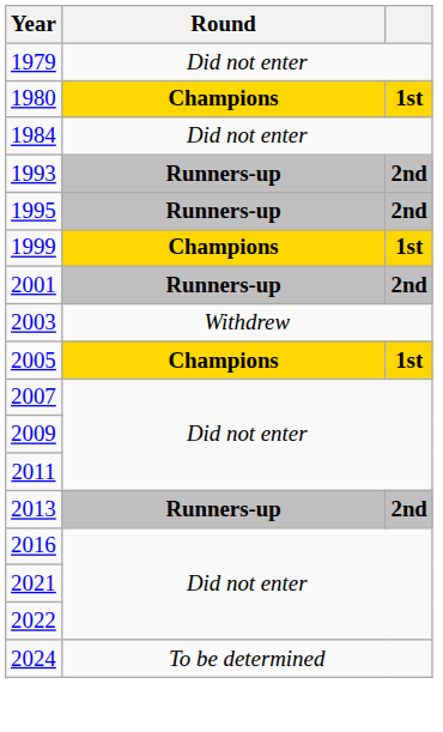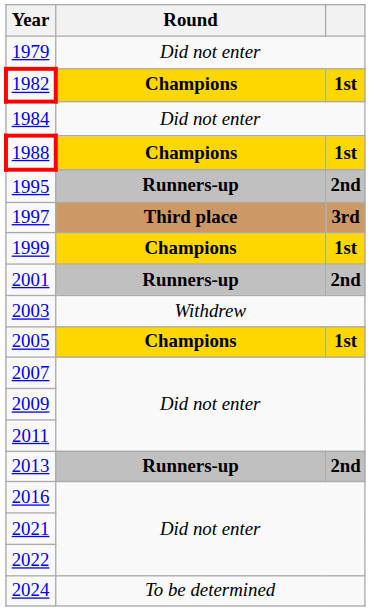- row: 1980 | Champions | 1st
+ row: 1982 | Champions | 1st
+ row: 1988 | Champions | 1st
- row: 1993 | Runners-up | 2nd
+ row: 1997 | Third place | 3rd
